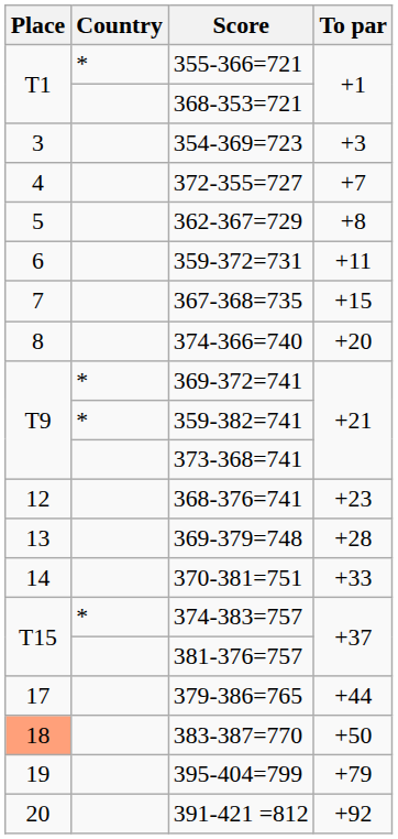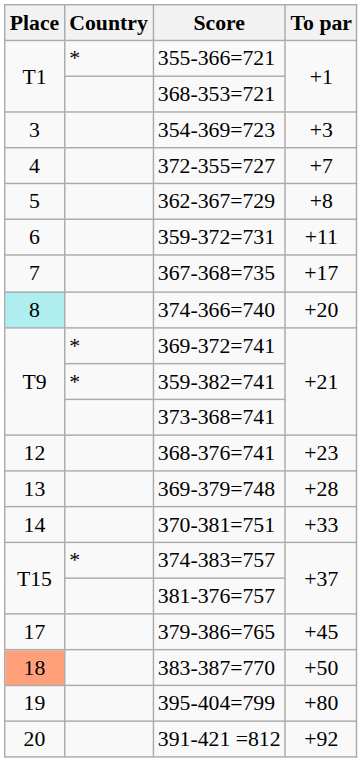367-368=735 | To par: +15 -> +17
374-366=740 | Place: no background -> paleturquoise background
379-386=765 | To par: +44 -> +45
395-404=799 | To par: +79 -> +80
